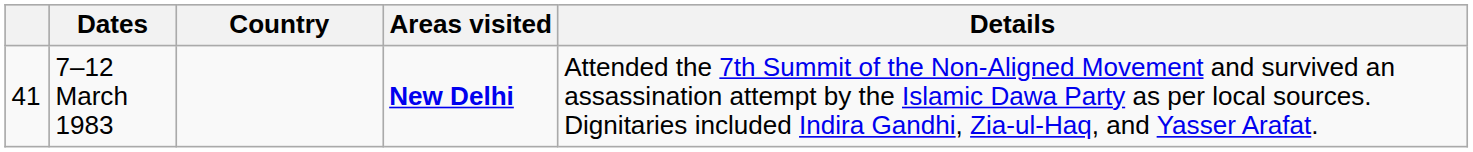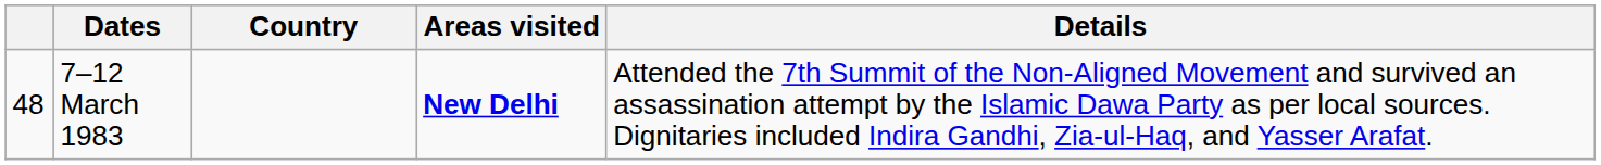7–12 March 1983 | column 1: 41 -> 48
